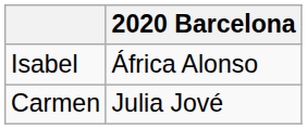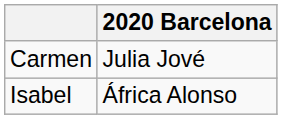rows swapped: Isabel <-> Carmen
